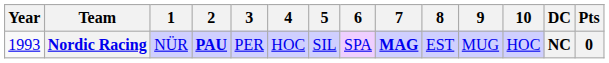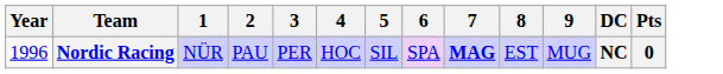- column: 10 | HOC
Nordic Racing | Year: 1993 -> 1996
Nordic Racing | 2: bold -> normal
